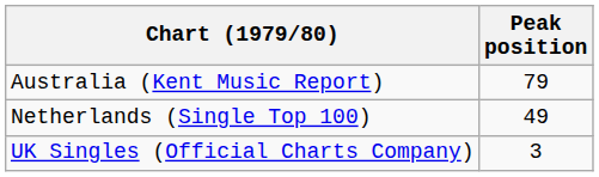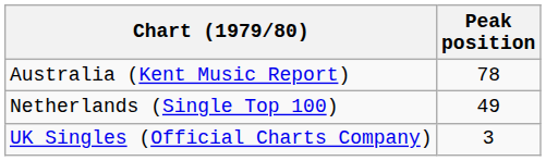Australia (Kent Music Report) | Peak position: 79 -> 78
